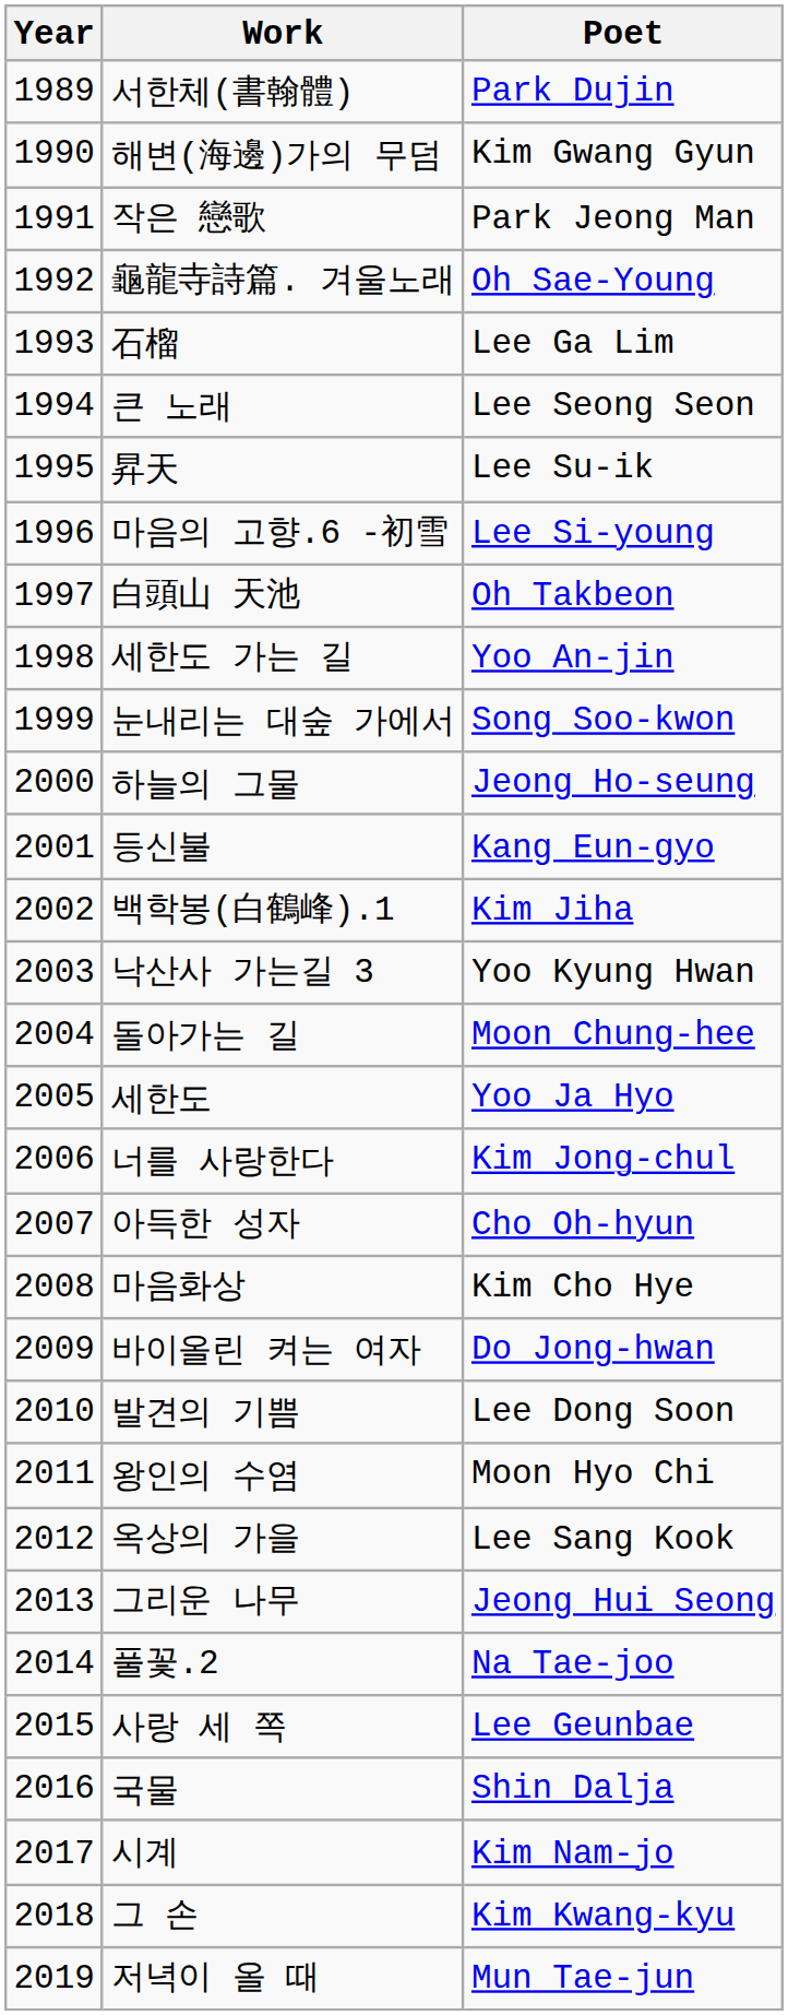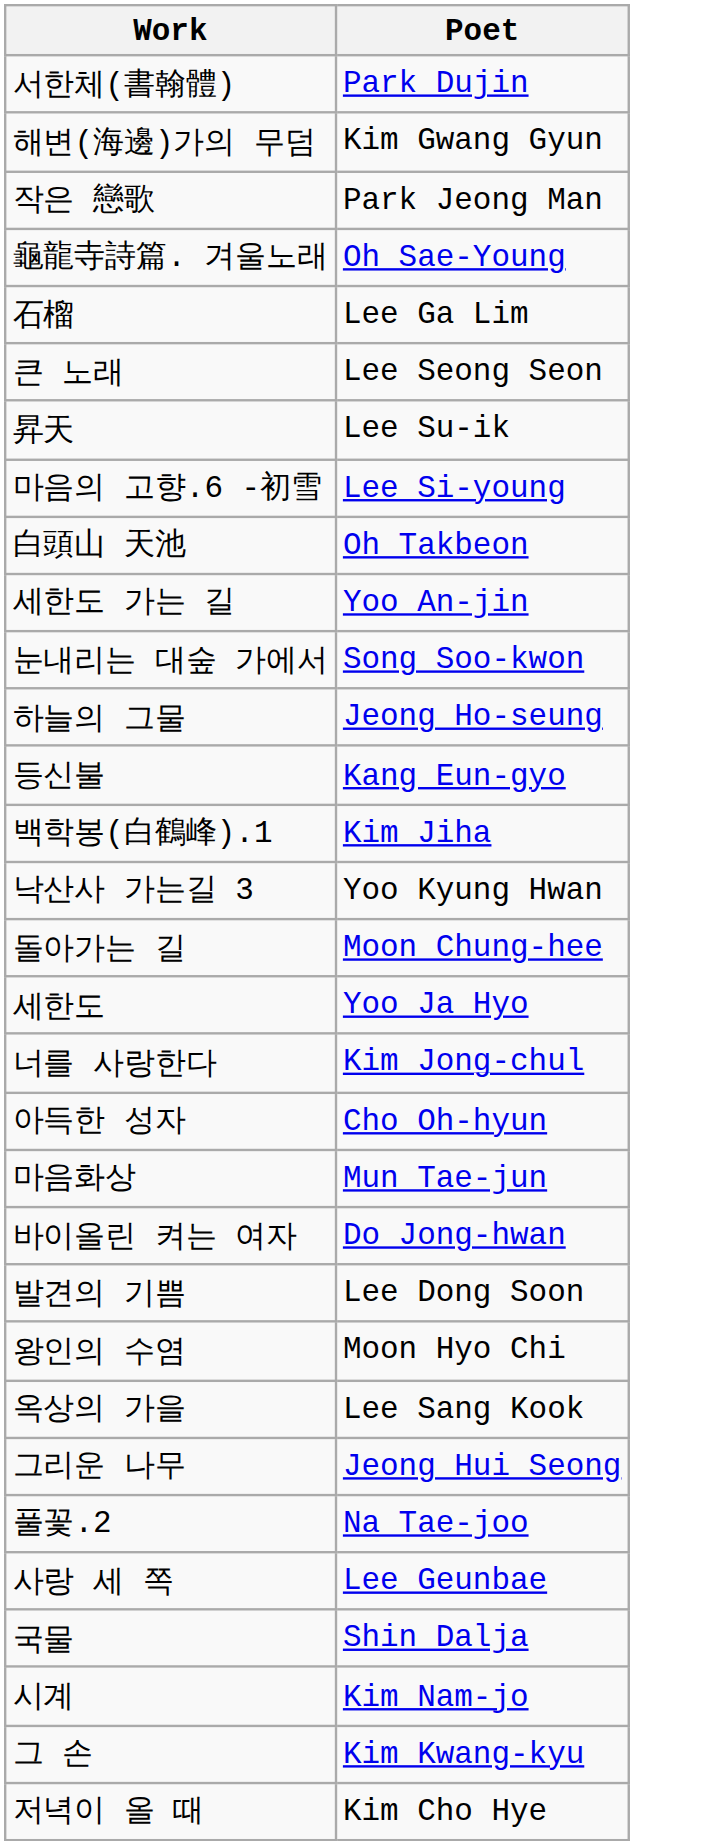- column: Year | 1989 | 1990 | 1991 | 1992 | 1993 | 1994 | 1995 | 1996 | 1997 | 1998 | 1999 | 2000 | 2001 | 2002 | 2003 | 2004 | 2005 | 2006 | 2007 | 2008 | 2009 | 2010 | 2011 | 2012 | 2013 | 2014 | 2015 | 2016 | 2017 | 2018 | 2019
마음화상 | Poet: Kim Cho Hye -> Mun Tae-jun
저녁이 올 때 | Poet: Mun Tae-jun -> Kim Cho Hye
